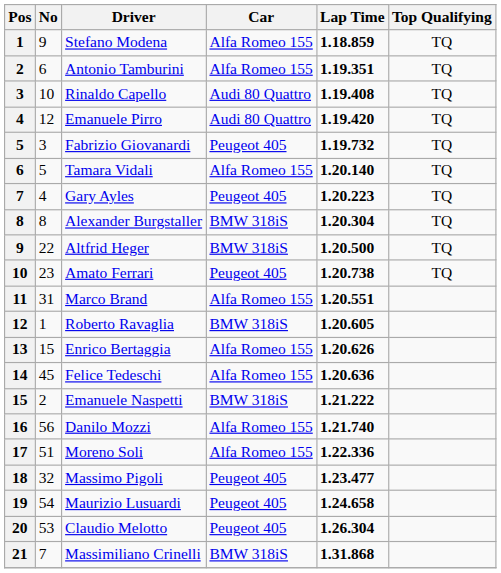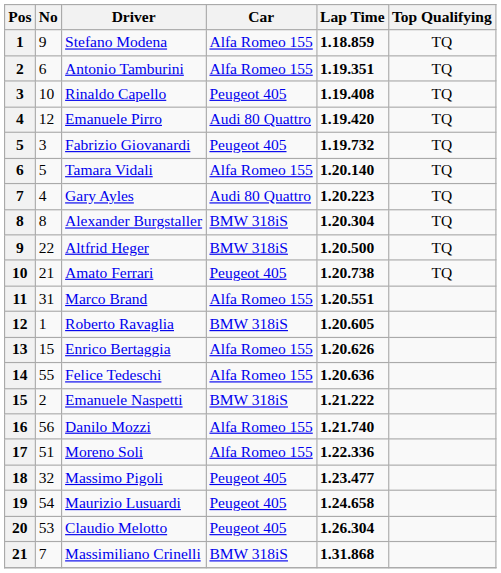Rinaldo Capello | Car: Audi 80 Quattro -> Peugeot 405
Gary Ayles | Car: Peugeot 405 -> Audi 80 Quattro
Amato Ferrari | No: 23 -> 21
Felice Tedeschi | No: 45 -> 55
